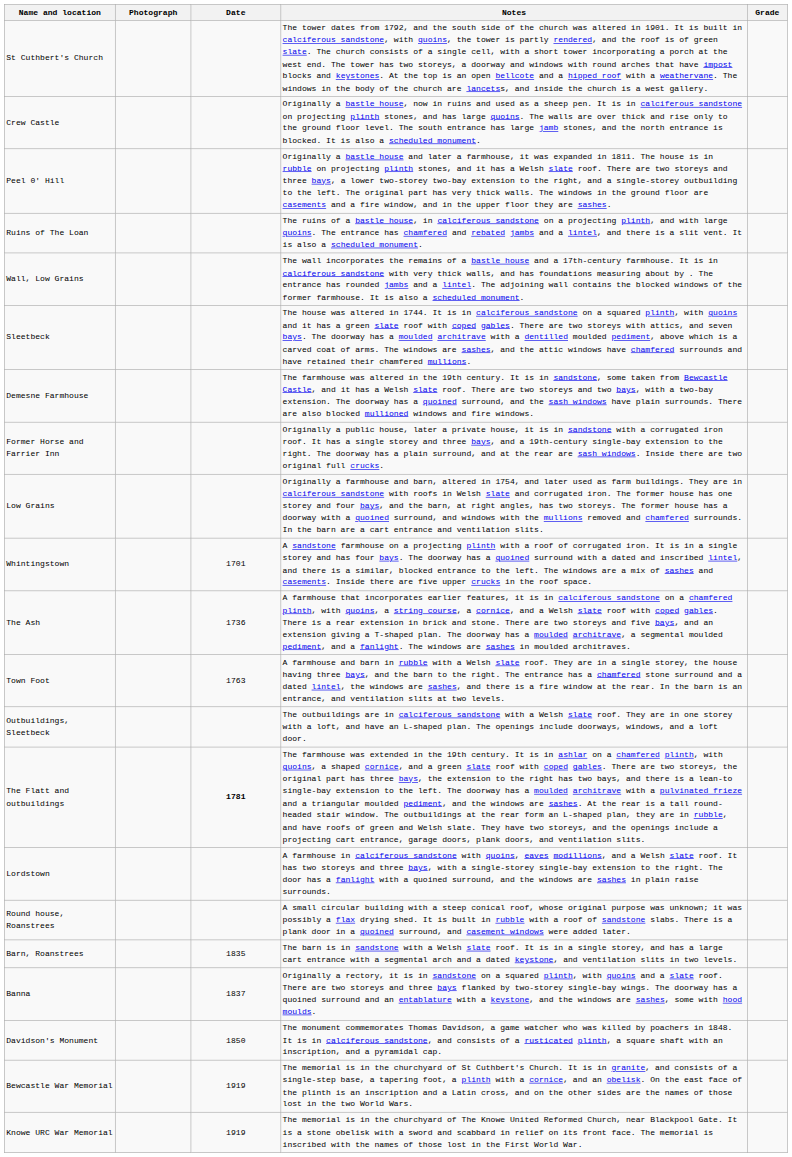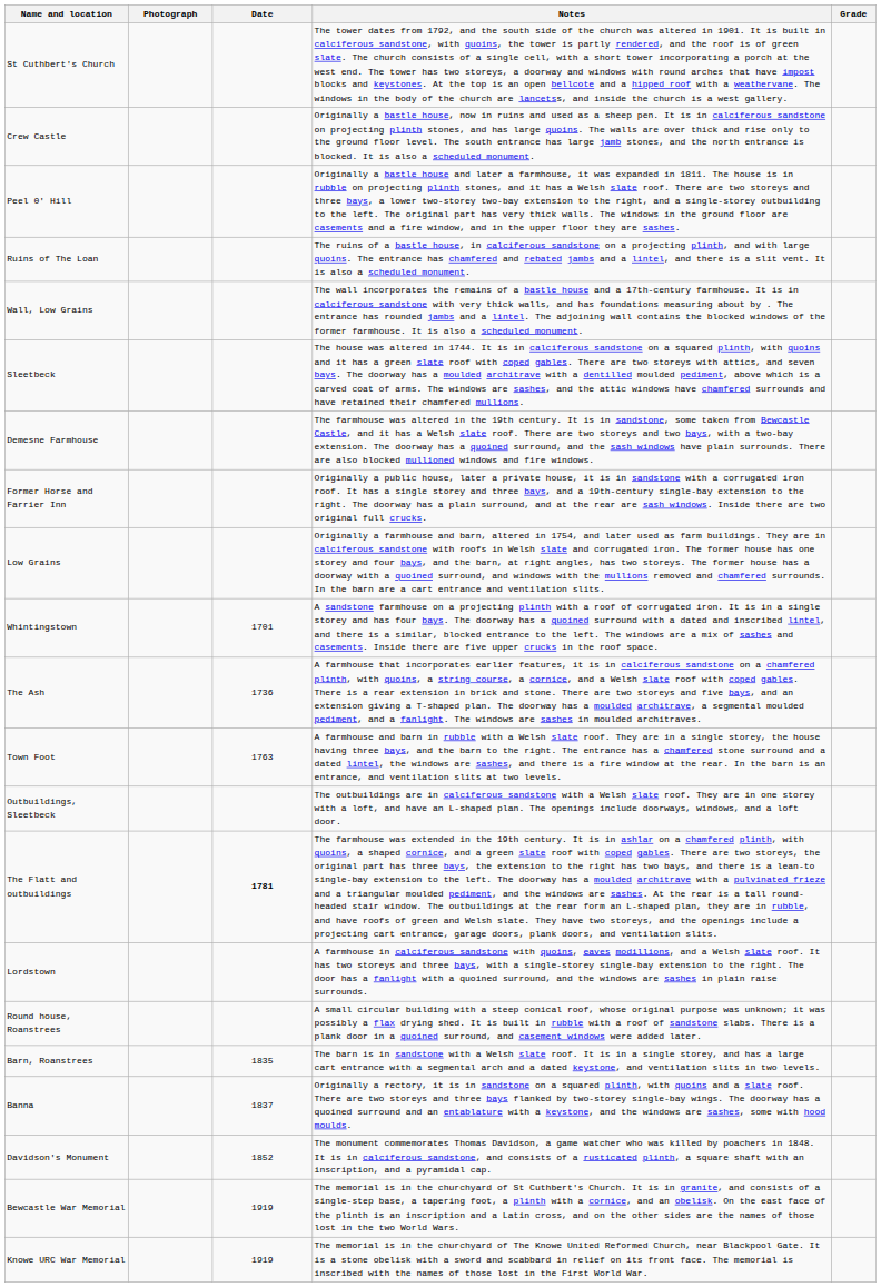Davidson's Monument | Date: 1850 -> 1852
